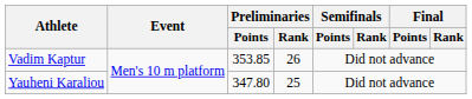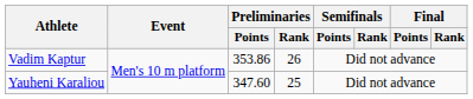Vadim Kaptur | Preliminaries / Points: 353.85 -> 353.86
Yauheni Karaliou | Preliminaries / Points: 347.80 -> 347.60
